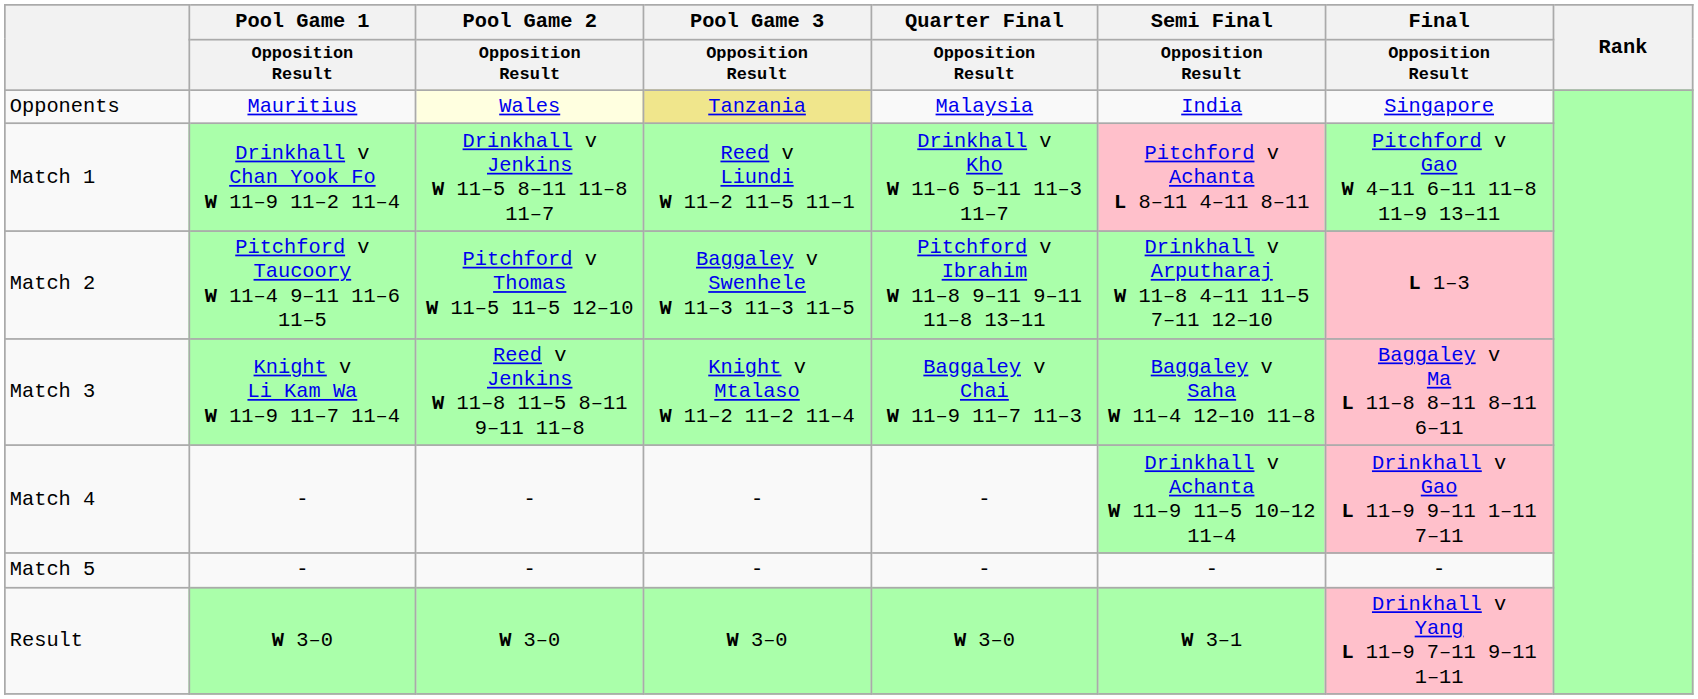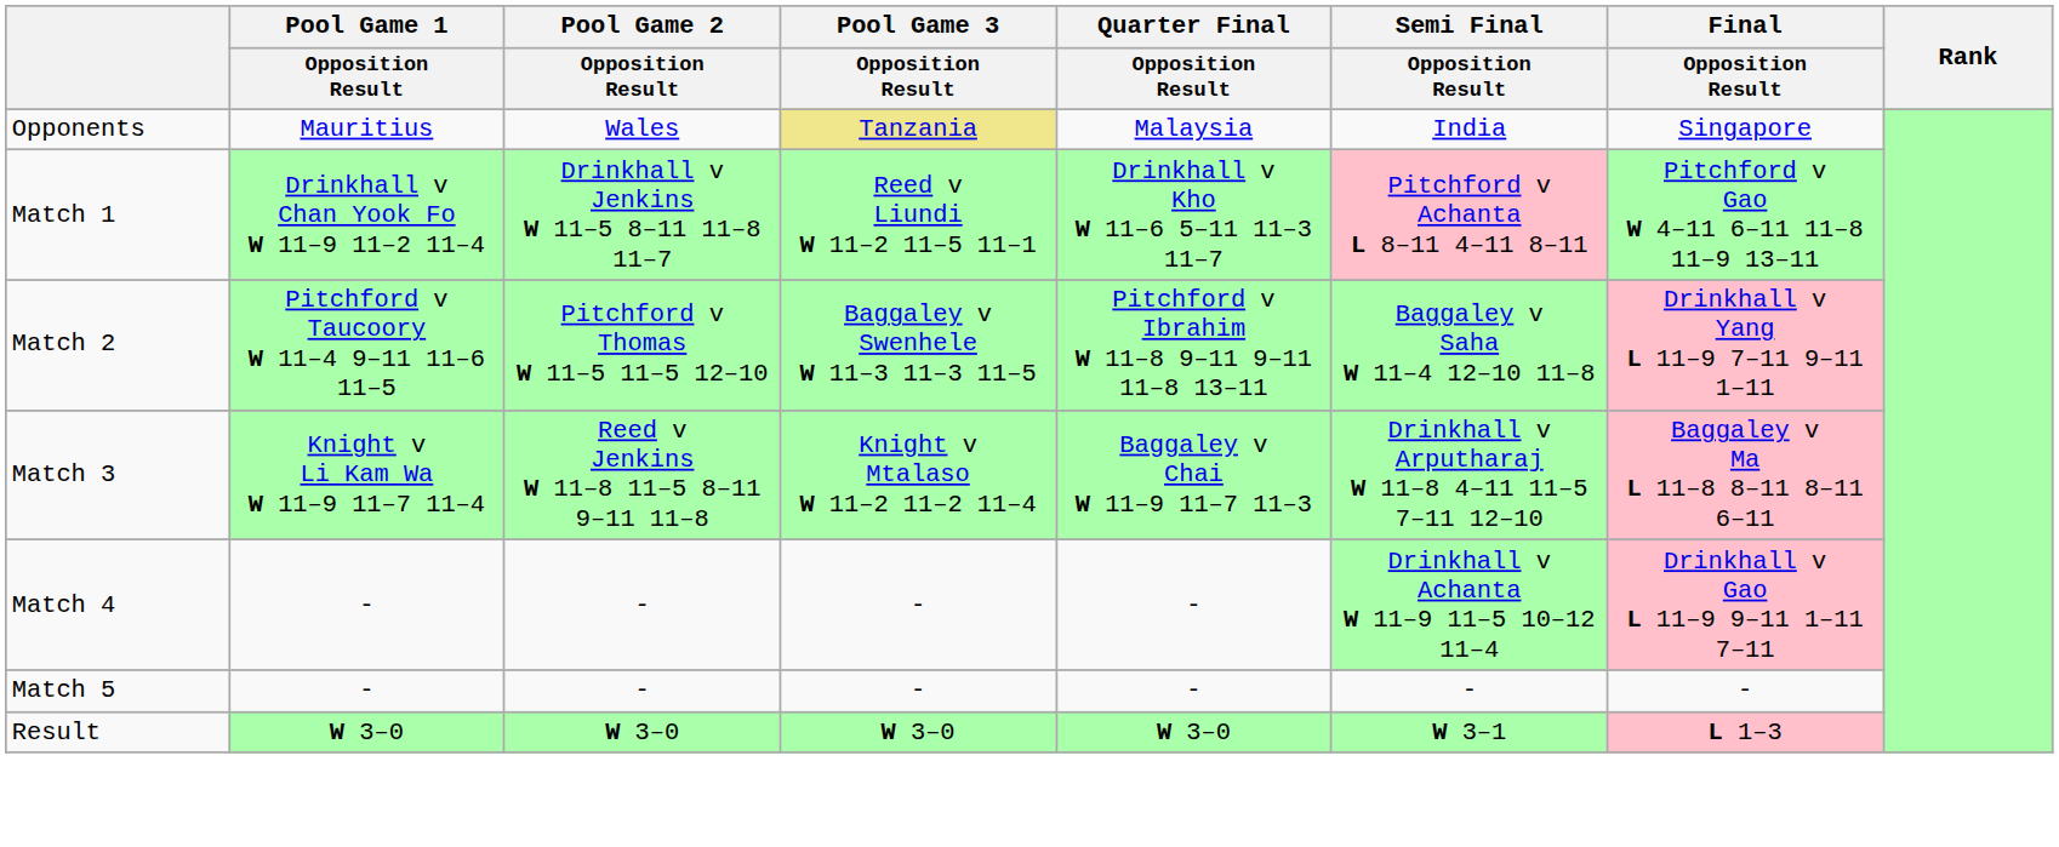Opponents | Pool Game 2 / Opposition Result: lightyellow background -> no background
Match 2 | Semi Final / Opposition Result: Drinkhall v Arputharaj W 11–8 4–11 11–5 7–11 12–10 -> Baggaley v Saha W 11–4 12–10 11–8
Match 2 | Final / Opposition Result: L 1–3 -> Drinkhall v Yang L 11–9 7–11 9–11 1–11
Match 3 | Semi Final / Opposition Result: Baggaley v Saha W 11–4 12–10 11–8 -> Drinkhall v Arputharaj W 11–8 4–11 11–5 7–11 12–10
Result | Final / Opposition Result: Drinkhall v Yang L 11–9 7–11 9–11 1–11 -> L 1–3
